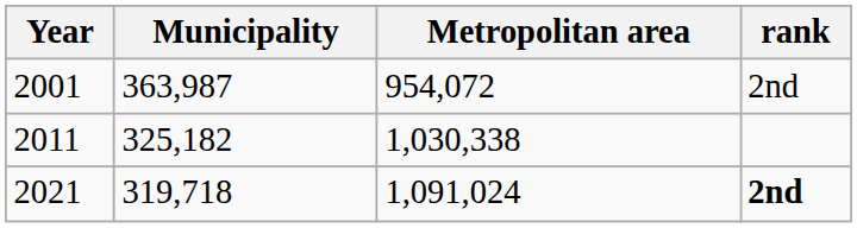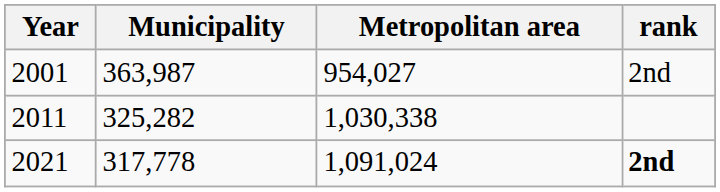2001 | Metropolitan area: 954,072 -> 954,027
2011 | Municipality: 325,182 -> 325,282
2021 | Municipality: 319,718 -> 317,778
